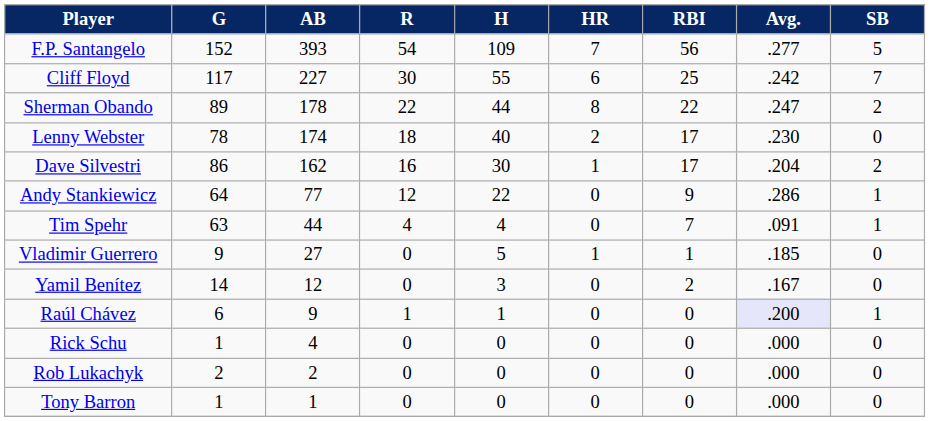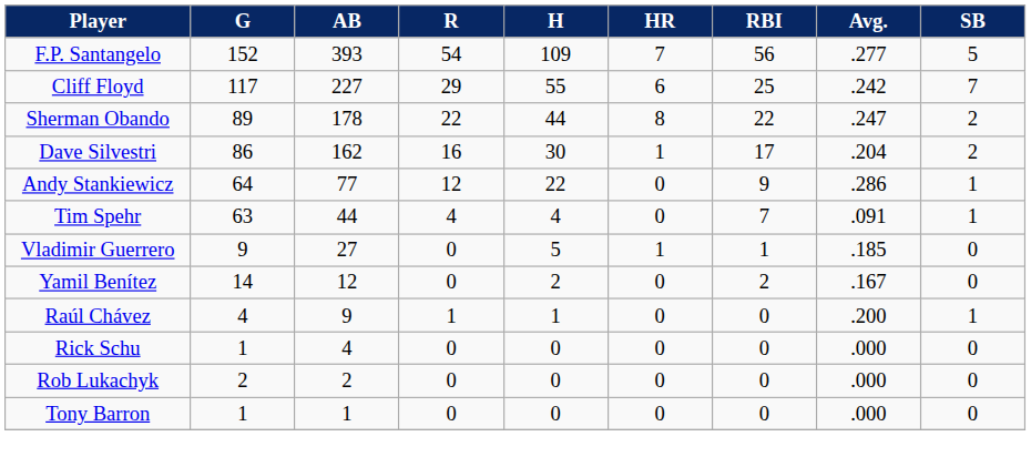Cliff Floyd | R: 30 -> 29
- row: Lenny Webster | 78 | 174 | 18 | 40 | 2 | 17 | .230 | 0
Yamil Benítez | H: 3 -> 2
Raúl Chávez | G: 6 -> 4
Raúl Chávez | Avg.: lavender background -> no background
